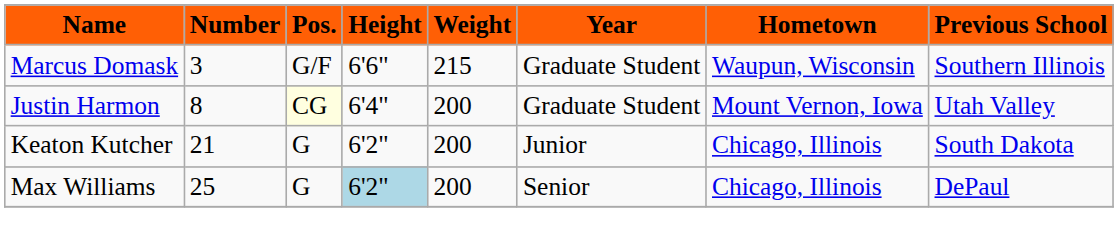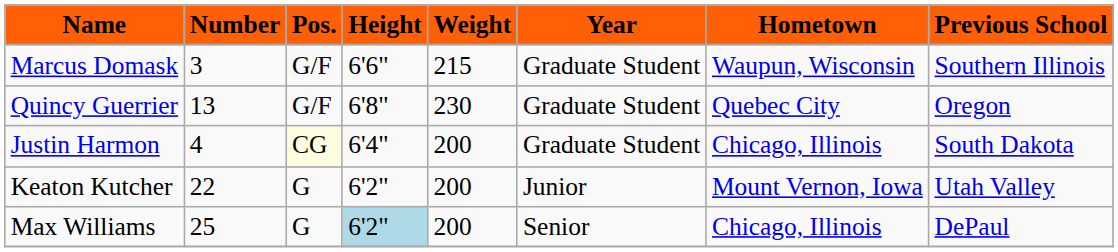+ row: Quincy Guerrier | 13 | G/F | 6'8" | 230 | Graduate Student | Quebec City | Oregon
Justin Harmon | Number: 8 -> 4
Justin Harmon | Hometown: Mount Vernon, Iowa -> Chicago, Illinois
Justin Harmon | Previous School: Utah Valley -> South Dakota
Keaton Kutcher | Number: 21 -> 22
Keaton Kutcher | Hometown: Chicago, Illinois -> Mount Vernon, Iowa
Keaton Kutcher | Previous School: South Dakota -> Utah Valley
